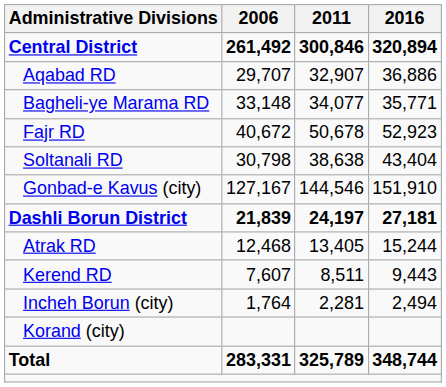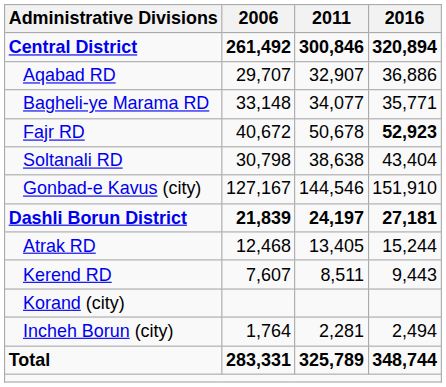Fajr RD | 2016: normal -> bold
rows swapped: Incheh Borun (city) <-> Korand (city)
